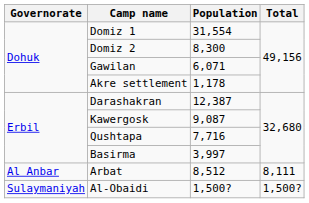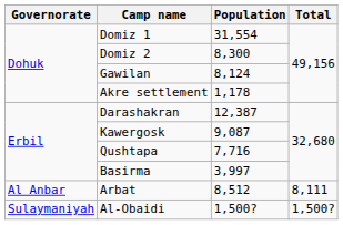Gawilan | Population: 6,071 -> 8,124
